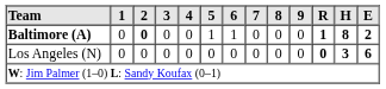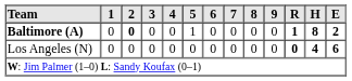Baltimore (A) | 6: 1 -> 0
Los Angeles (N) | H: 3 -> 4
